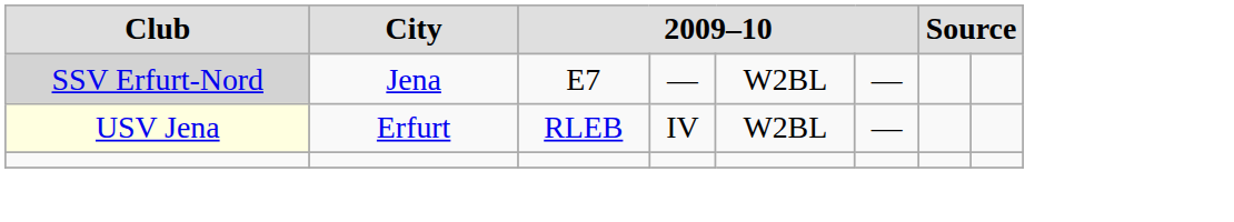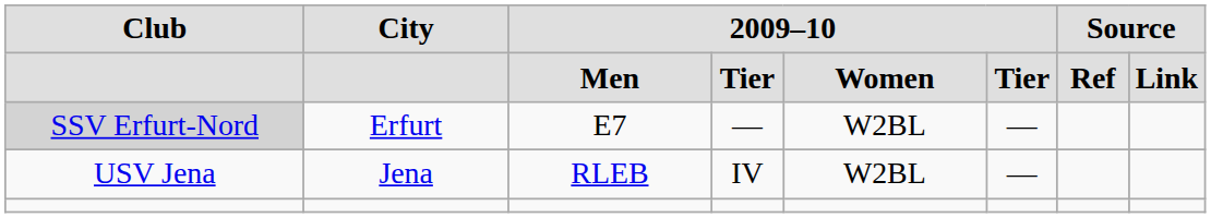+ row: Men | Tier | Women | Tier | Ref | Link
E7 | City: Jena -> Erfurt
RLEB | Club: lightyellow background -> no background
RLEB | City: Erfurt -> Jena
